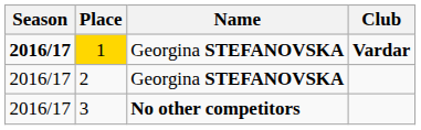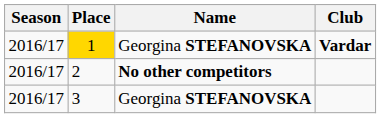1 | Season: bold -> normal
2 | Name: Georgina STEFANOVSKA -> No other competitors
3 | Name: No other competitors -> Georgina STEFANOVSKA
